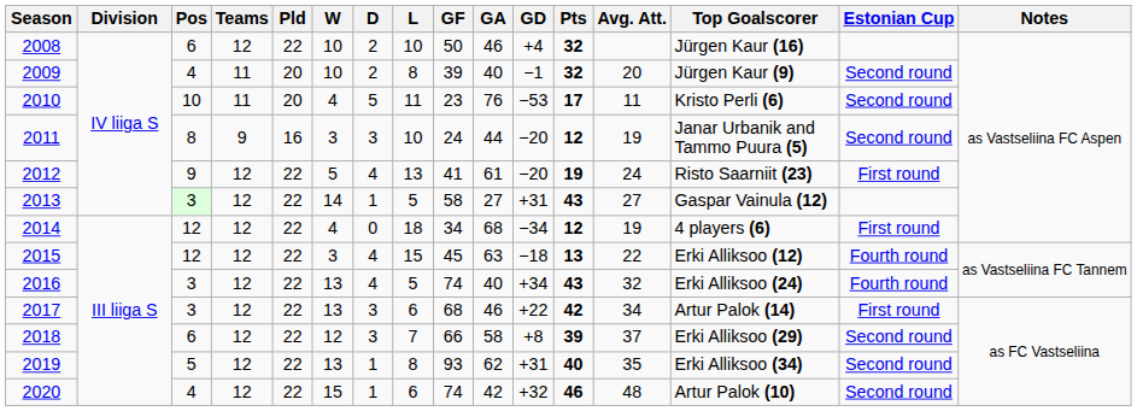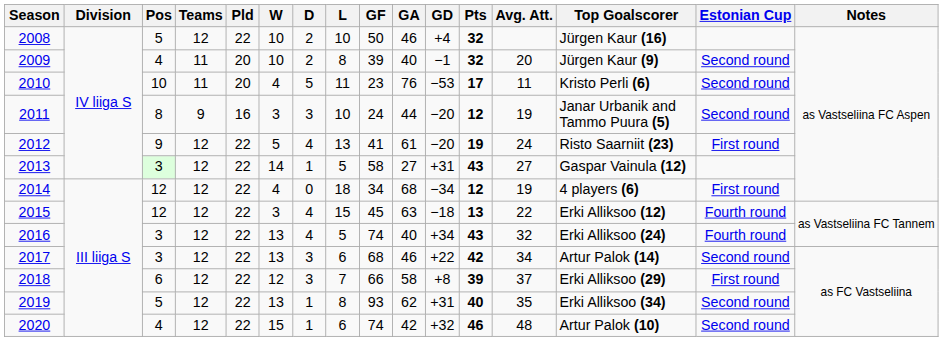2008 | Pos: 6 -> 5
2017 | Estonian Cup: First round -> Second round
2018 | Estonian Cup: Second round -> First round
